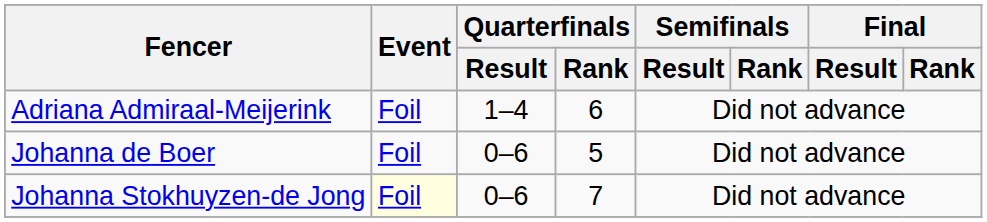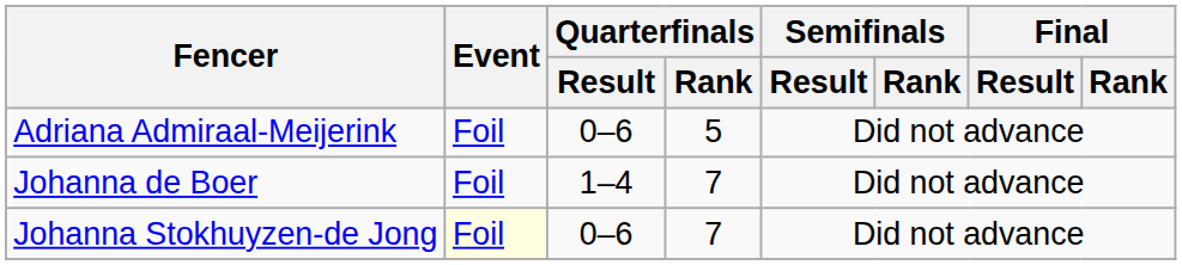Adriana Admiraal-Meijerink | Quarterfinals / Result: 1–4 -> 0–6
Adriana Admiraal-Meijerink | Quarterfinals / Rank: 6 -> 5
Johanna de Boer | Quarterfinals / Result: 0–6 -> 1–4
Johanna de Boer | Quarterfinals / Rank: 5 -> 7
